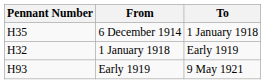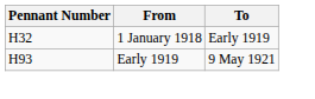- row: H35 | 6 December 1914 | 1 January 1918
